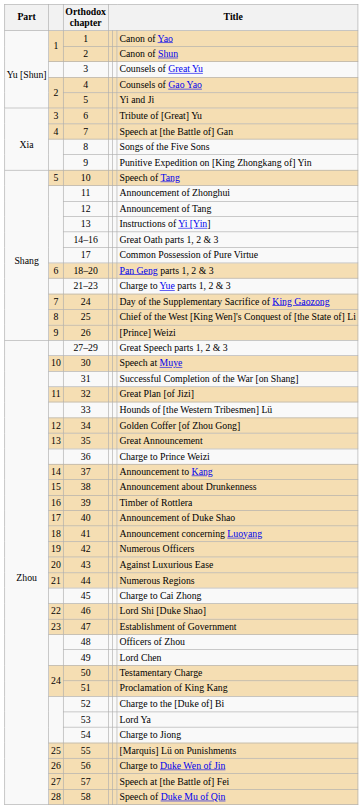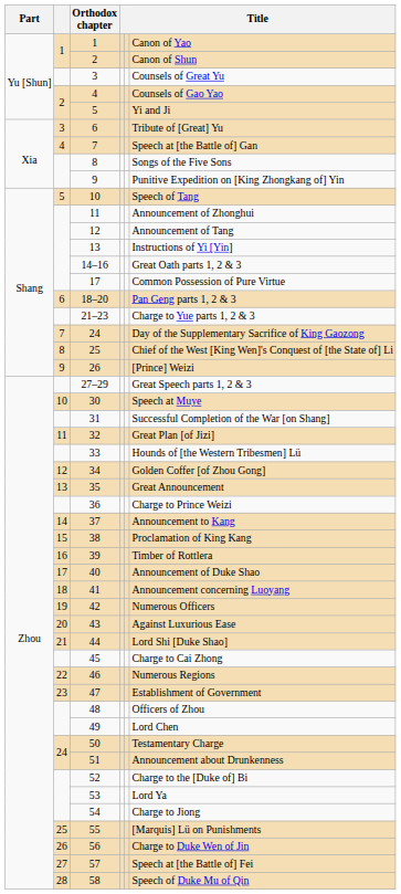38 | column 6: Announcement about Drunkenness -> Proclamation of King Kang
44 | column 6: Numerous Regions -> Lord Shi [Duke Shao]
46 | column 6: Lord Shi [Duke Shao] -> Numerous Regions
51 | column 6: Proclamation of King Kang -> Announcement about Drunkenness
